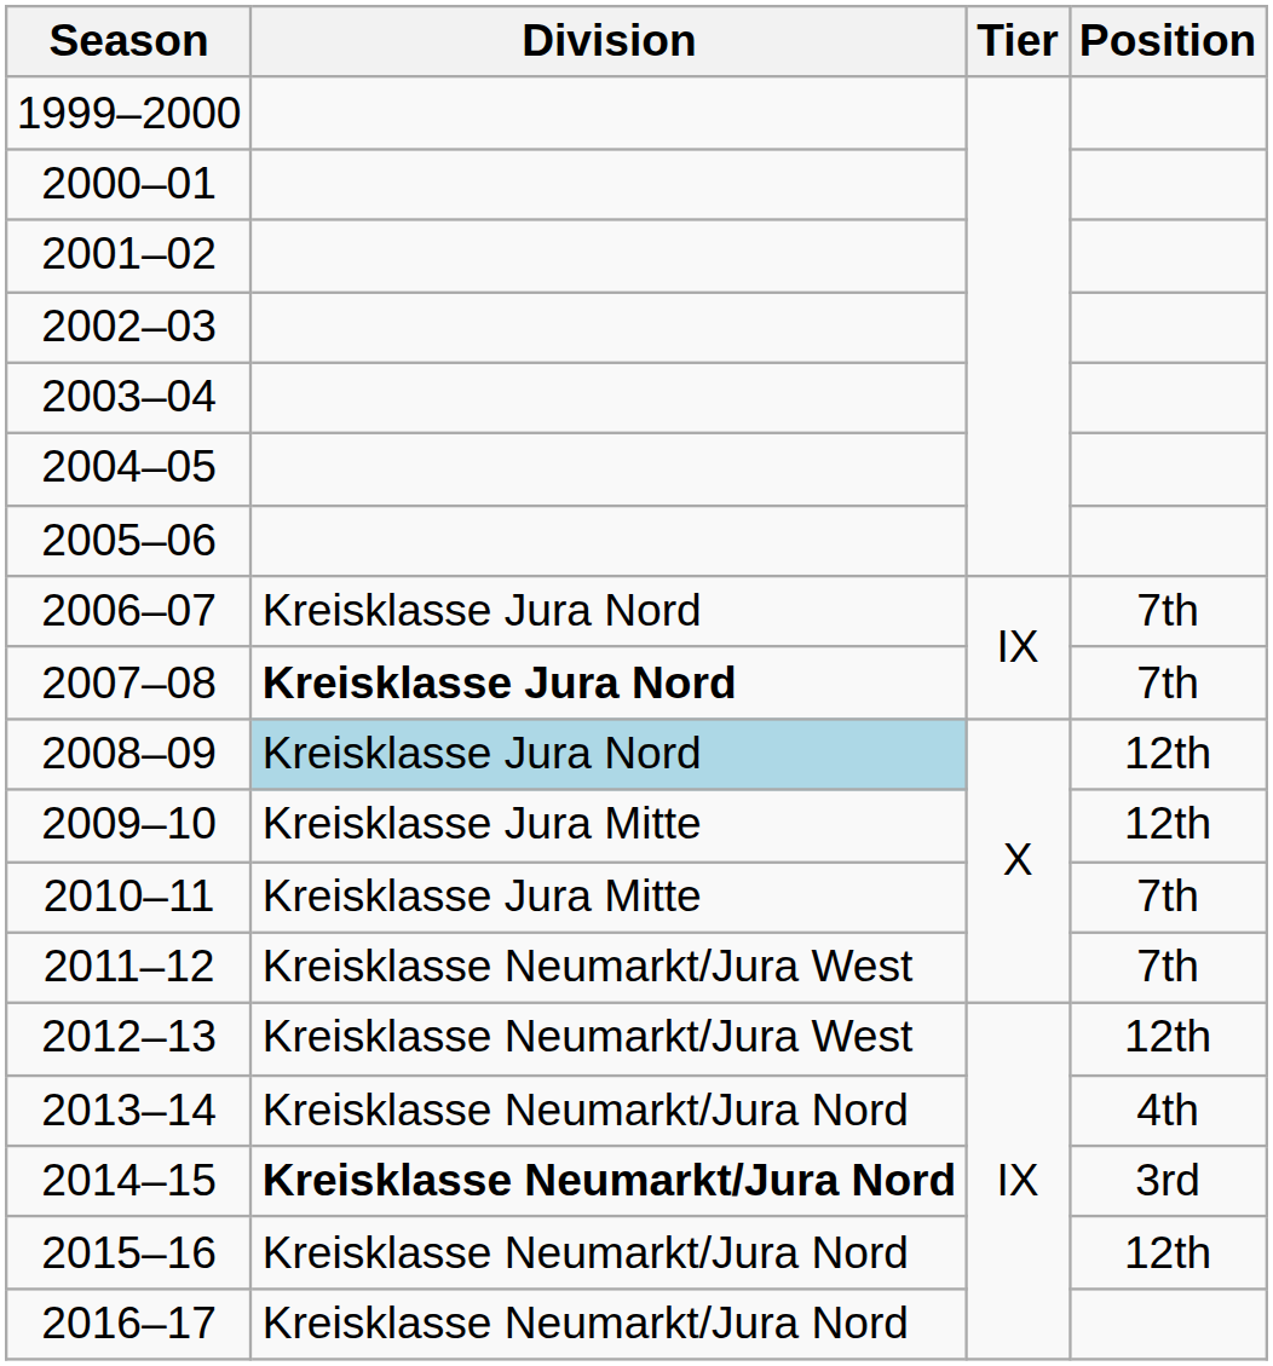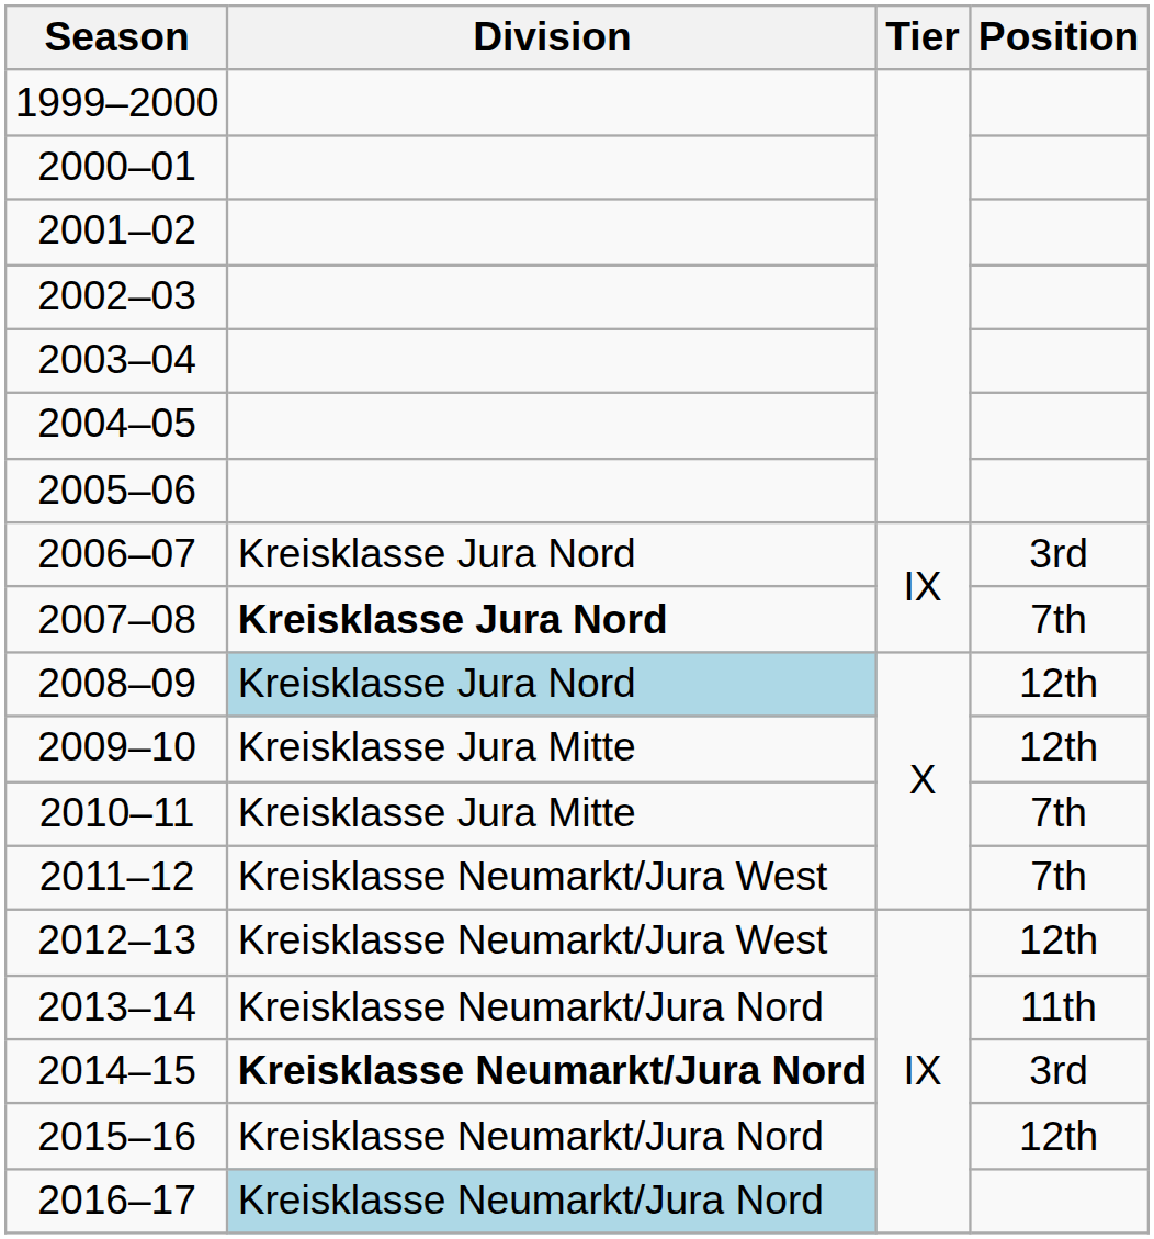2006–07 | Position: 7th -> 3rd
2013–14 | Position: 4th -> 11th
2016–17 | Division: no background -> lightblue background
